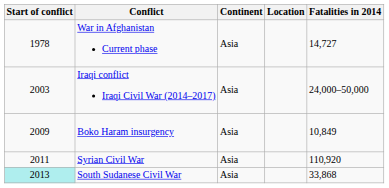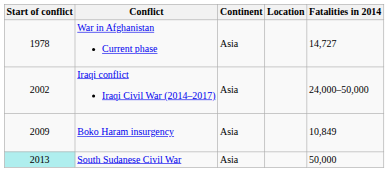Iraqi conflict Iraqi Civil War (2014–2017) | Start of conflict: 2003 -> 2002
- row: 2011 | Syrian Civil War | Asia | 110,920
South Sudanese Civil War | Fatalities in 2014: 33,868 -> 50,000
